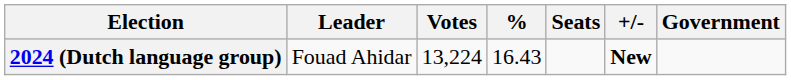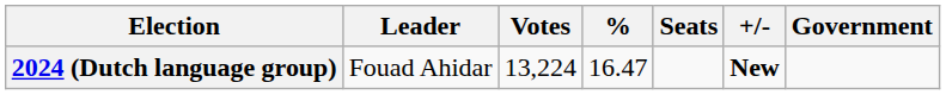2024 (Dutch language group) | %: 16.43 -> 16.47
